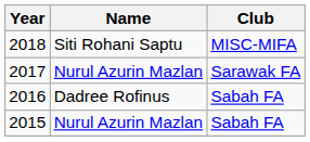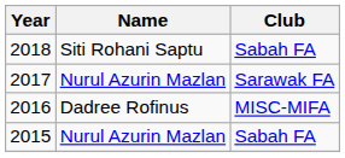2018 | Club: MISC-MIFA -> Sabah FA
2016 | Club: Sabah FA -> MISC-MIFA
